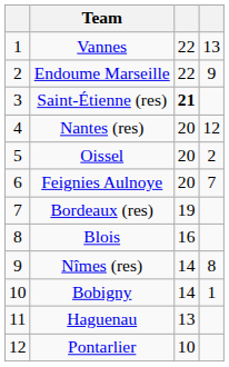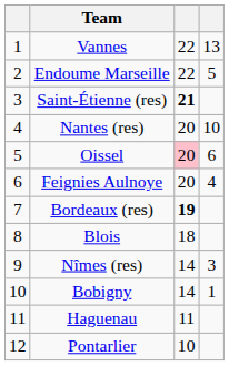Endoume Marseille | column 4: 9 -> 5
Nantes (res) | column 4: 12 -> 10
Oissel | column 3: no background -> pink background
Oissel | column 4: 2 -> 6
Feignies Aulnoye | column 4: 7 -> 4
Bordeaux (res) | column 3: normal -> bold
Blois | column 3: 16 -> 18
Nîmes (res) | column 4: 8 -> 3
Haguenau | column 3: 13 -> 11
